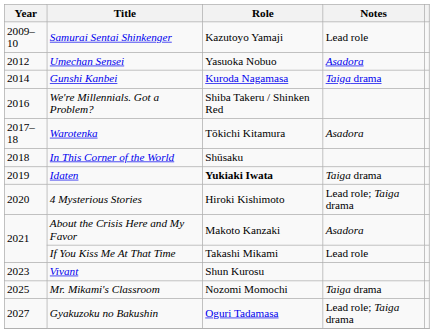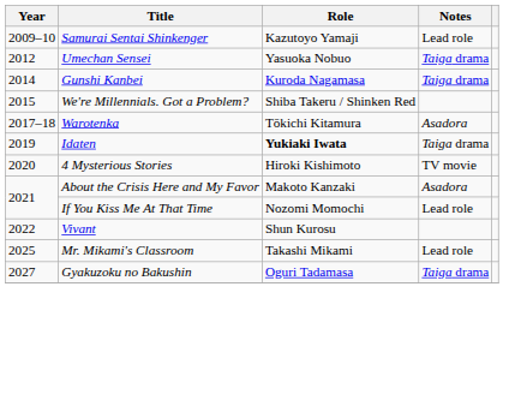Umechan Sensei | Notes: Asadora -> Taiga drama
We're Millennials. Got a Problem? | Year: 2016 -> 2015
- row: 2018 | In This Corner of the World | Shūsaku
4 Mysterious Stories | Notes: Lead role; Taiga drama -> TV movie
If You Kiss Me At That Time | Role: Takashi Mikami -> Nozomi Momochi
Vivant | Year: 2023 -> 2022
Mr. Mikami's Classroom | Role: Nozomi Momochi -> Takashi Mikami
Mr. Mikami's Classroom | Notes: Taiga drama -> Lead role
Gyakuzoku no Bakushin | Notes: Lead role; Taiga drama -> Taiga drama
